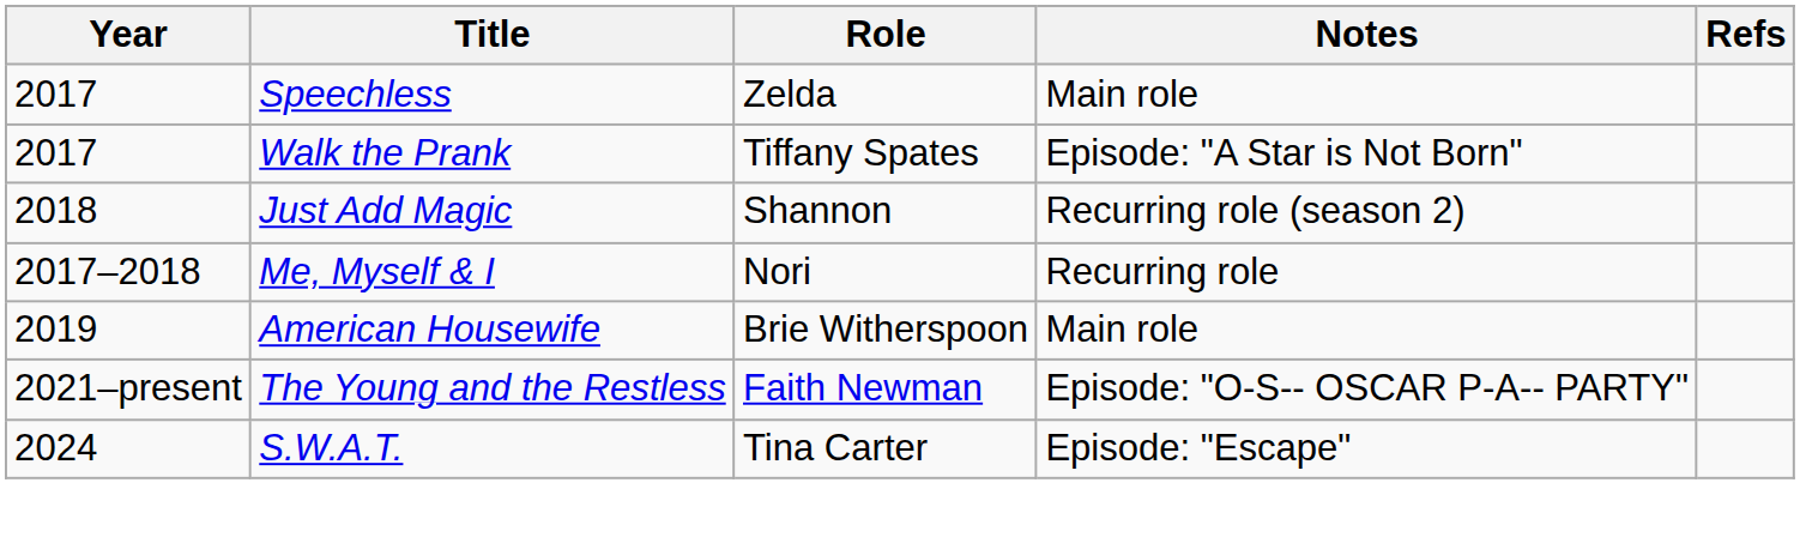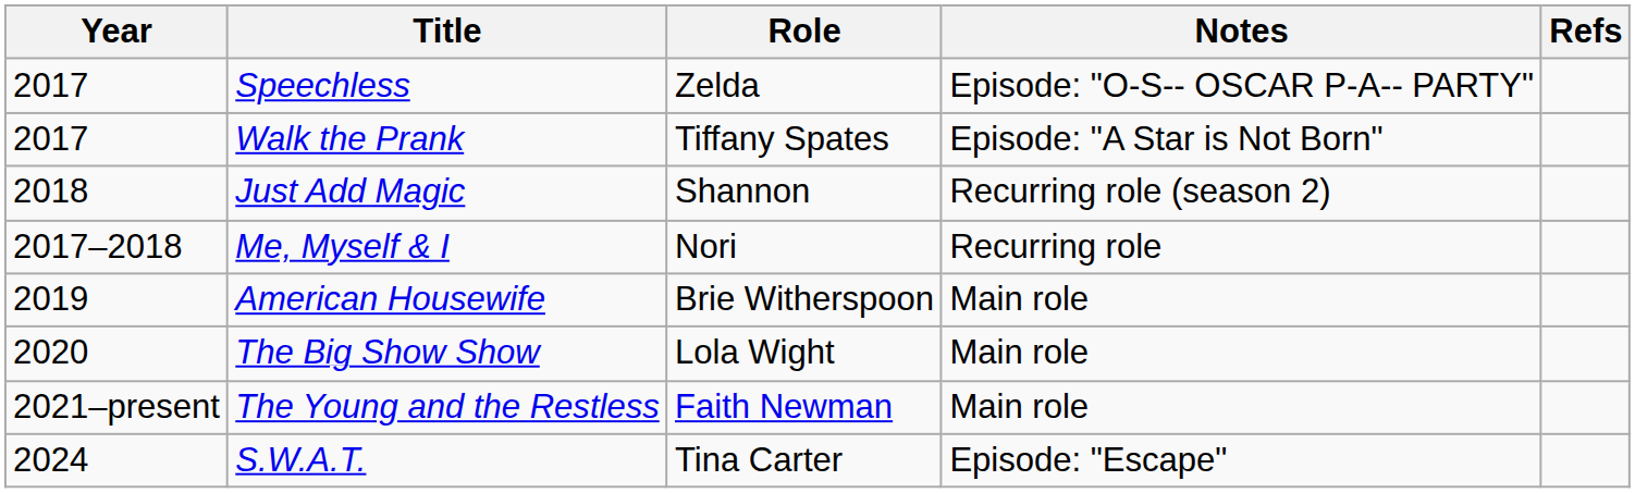Speechless | Notes: Main role -> Episode: "O-S-- OSCAR P-A-- PARTY"
+ row: 2020 | The Big Show Show | Lola Wight | Main role
The Young and the Restless | Notes: Episode: "O-S-- OSCAR P-A-- PARTY" -> Main role
